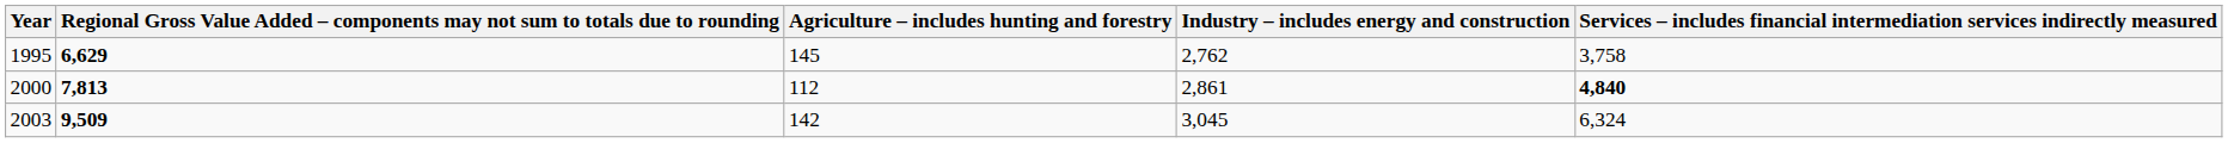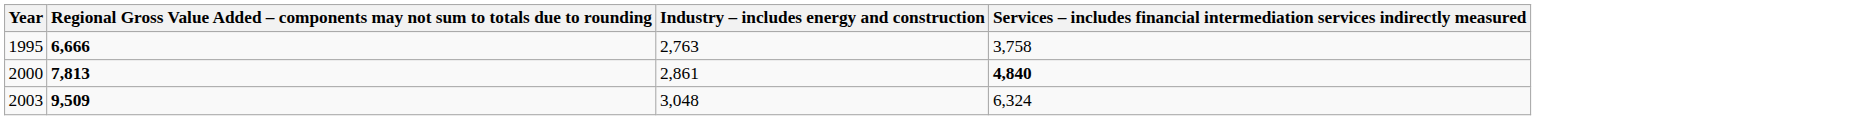- column: Agriculture – includes hunting and forestry | 145 | 112 | 142
1995 | column 2: 6,629 -> 6,666
1995 | Industry – includes energy and construction: 2,762 -> 2,763
2003 | Industry – includes energy and construction: 3,045 -> 3,048
